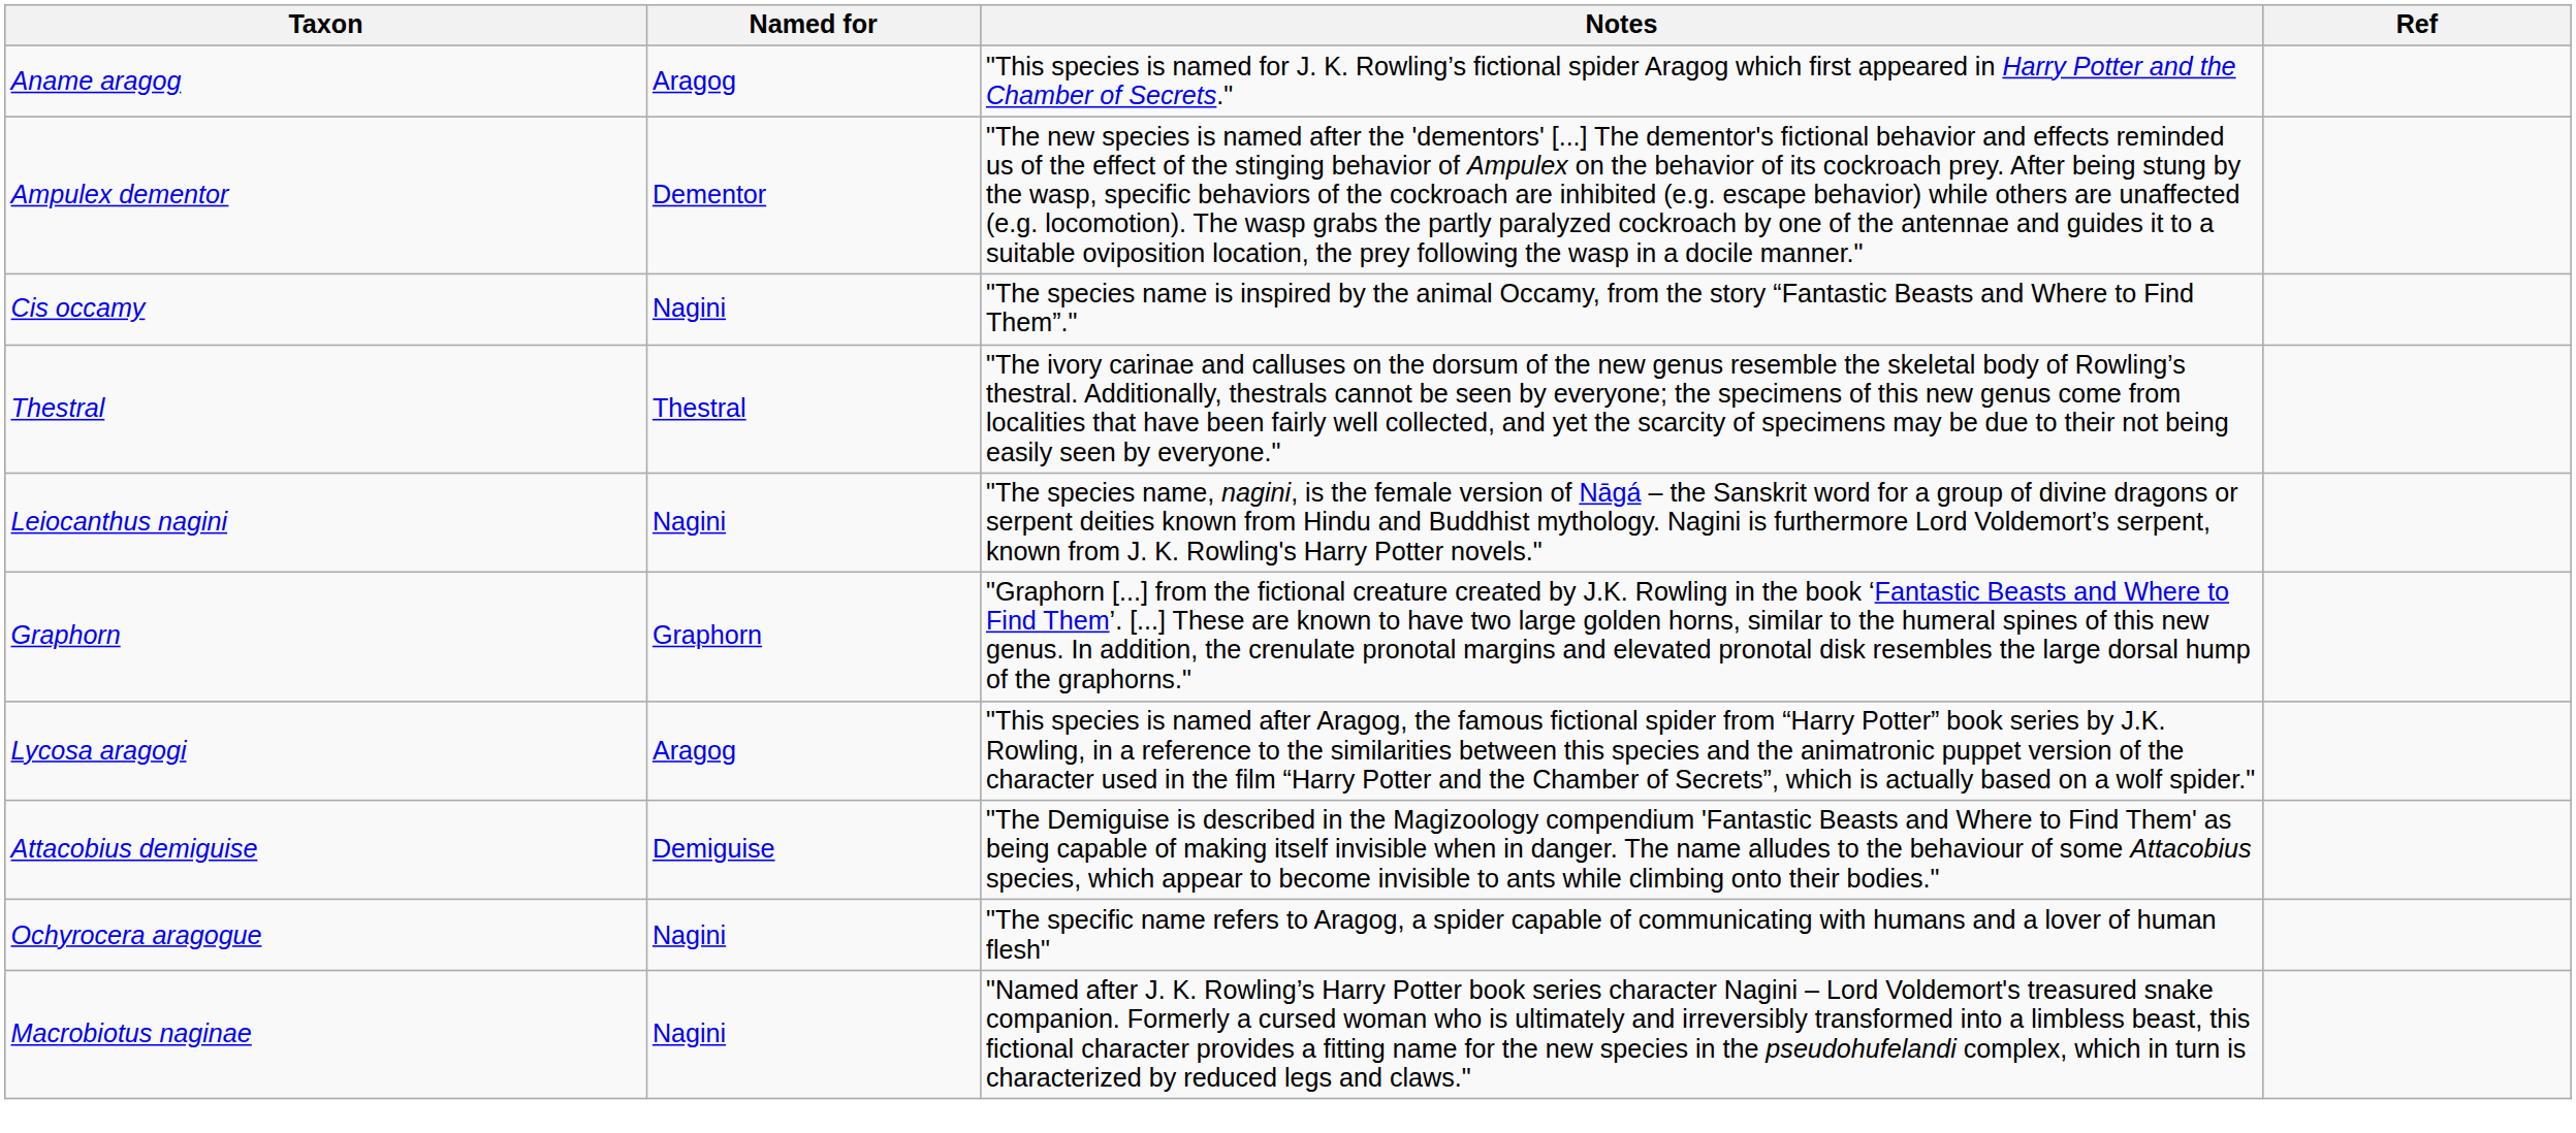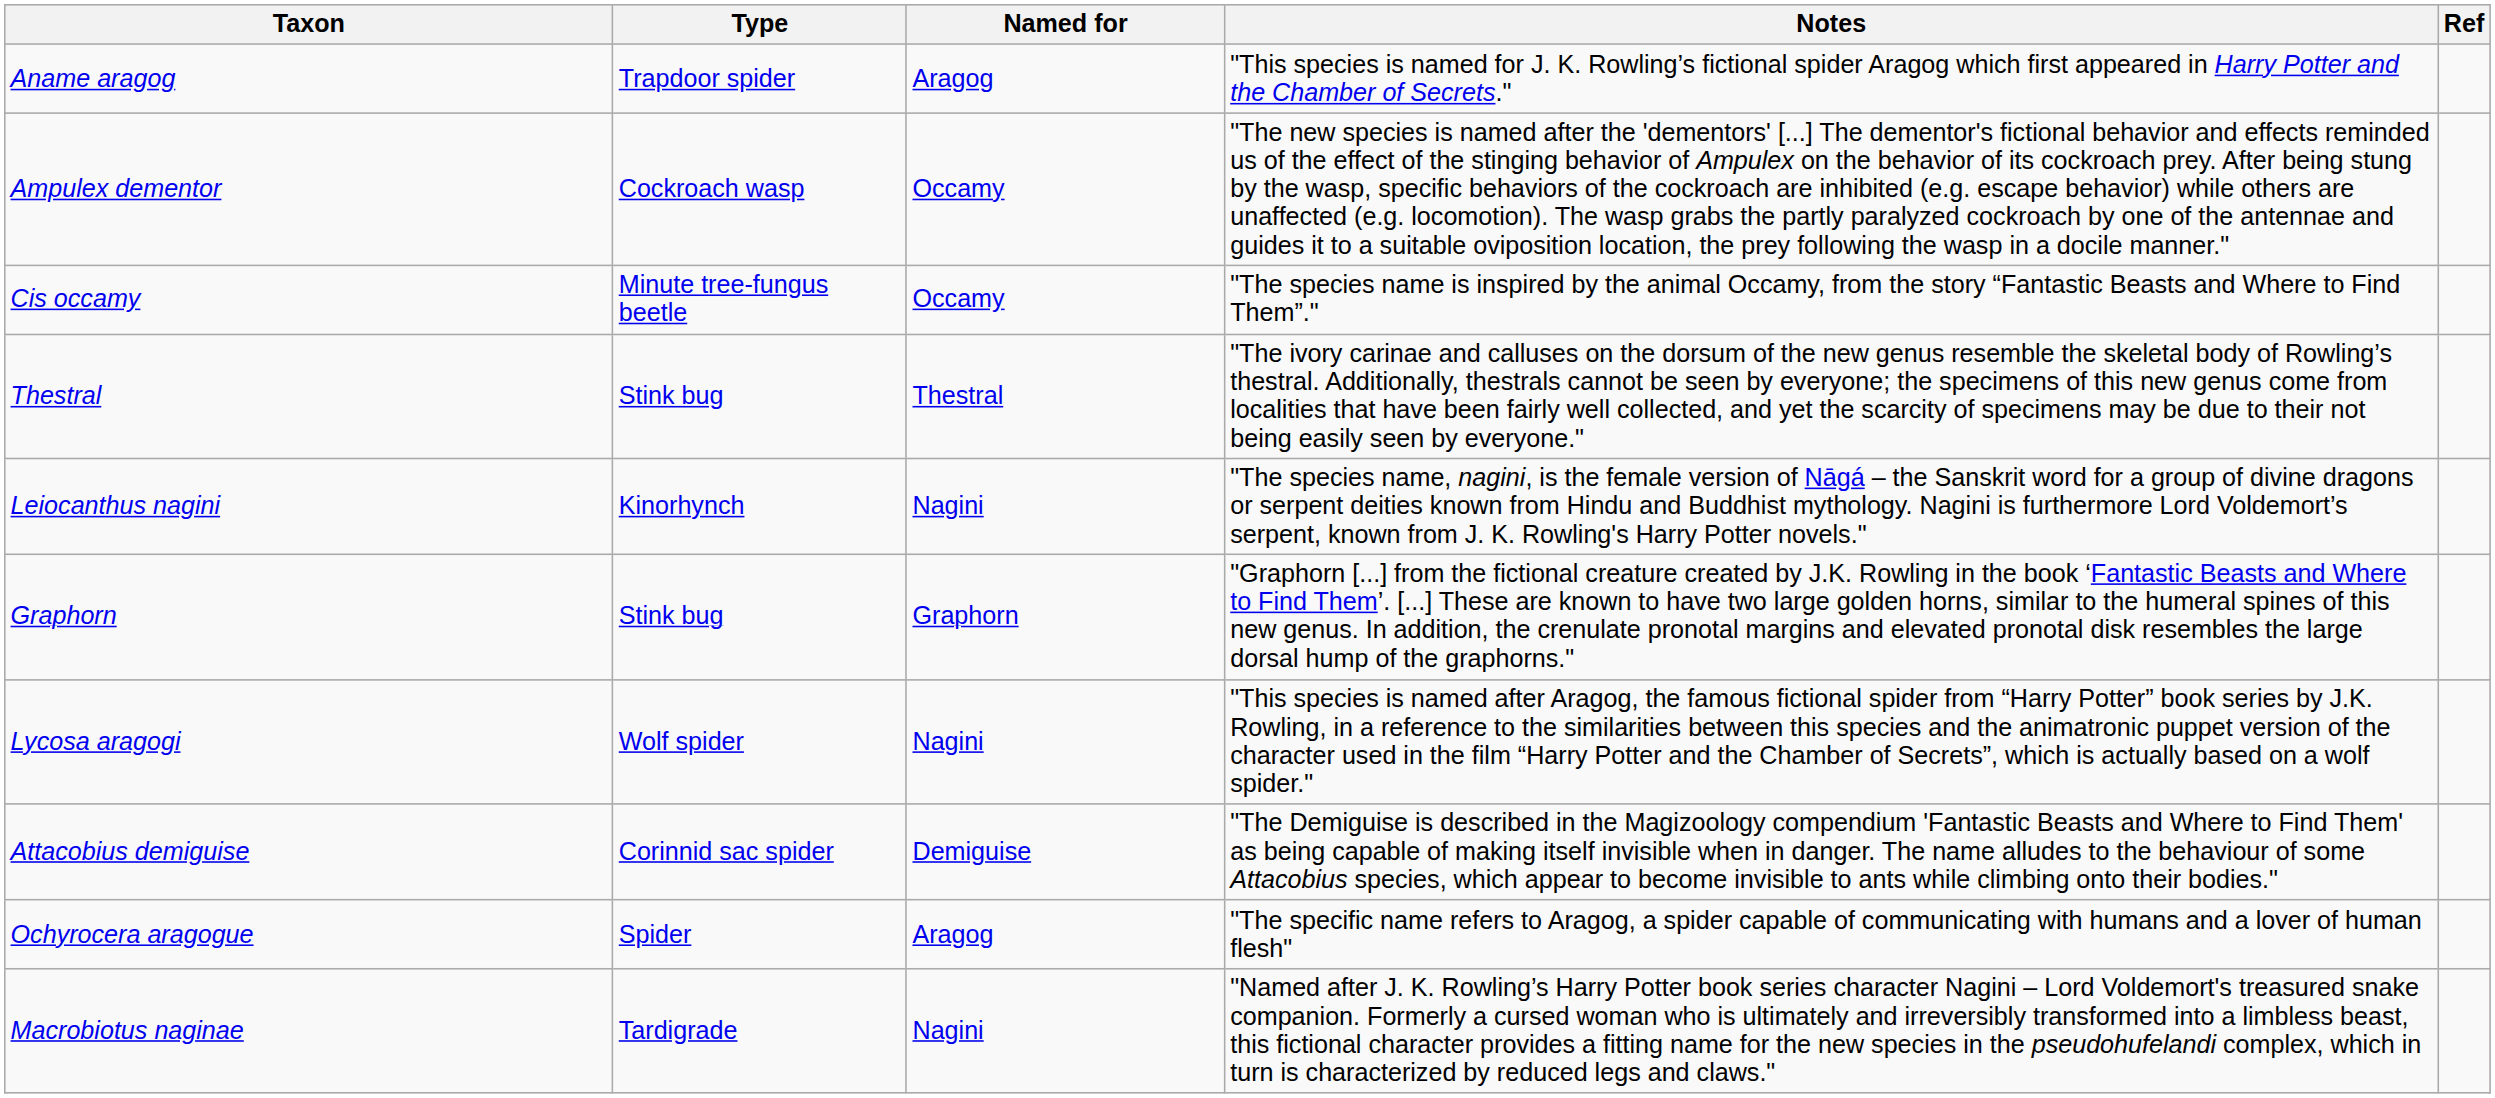+ column: Type | Trapdoor spider | Cockroach wasp | Minute tree-fungus beetle | Stink bug | Kinorhynch | Stink bug | Wolf spider | Corinnid sac spider | Spider | Tardigrade
Ampulex dementor | Named for: Dementor -> Occamy
Cis occamy | Named for: Nagini -> Occamy
Lycosa aragogi | Named for: Aragog -> Nagini
Ochyrocera aragogue | Named for: Nagini -> Aragog
